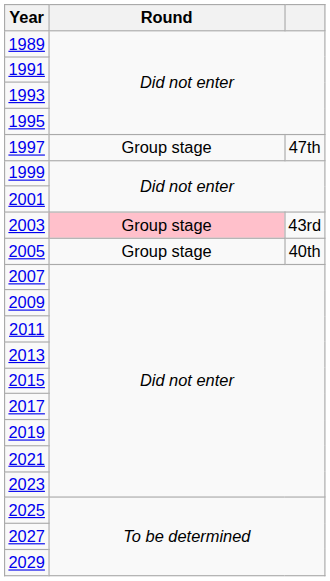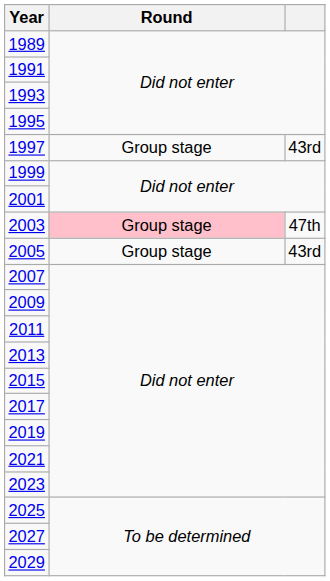1997 | column 3: 47th -> 43rd
2003 | column 3: 43rd -> 47th
2005 | column 3: 40th -> 43rd
